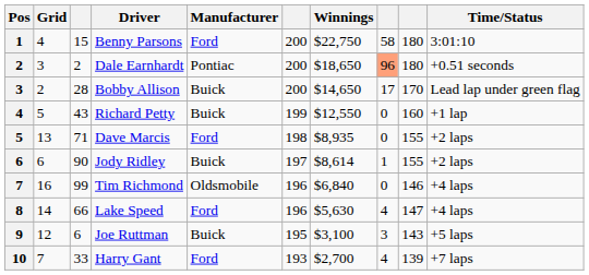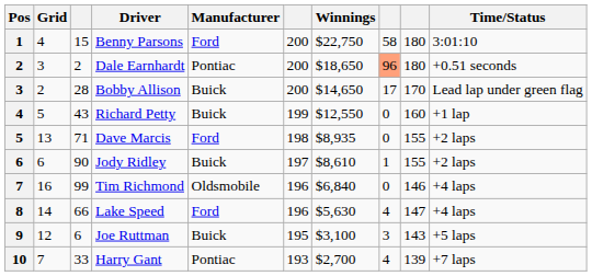Jody Ridley | Winnings: $8,614 -> $8,610
Harry Gant | Manufacturer: Ford -> Pontiac
